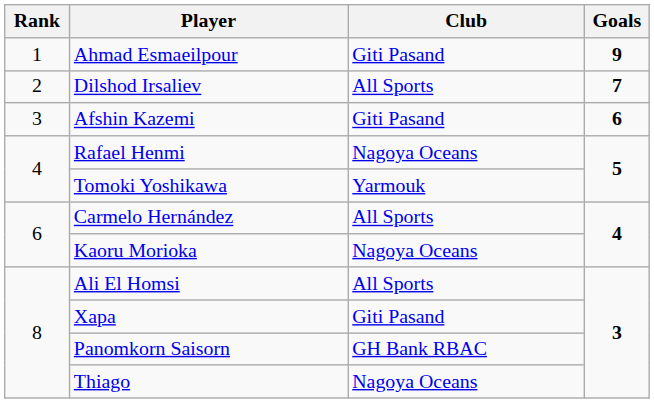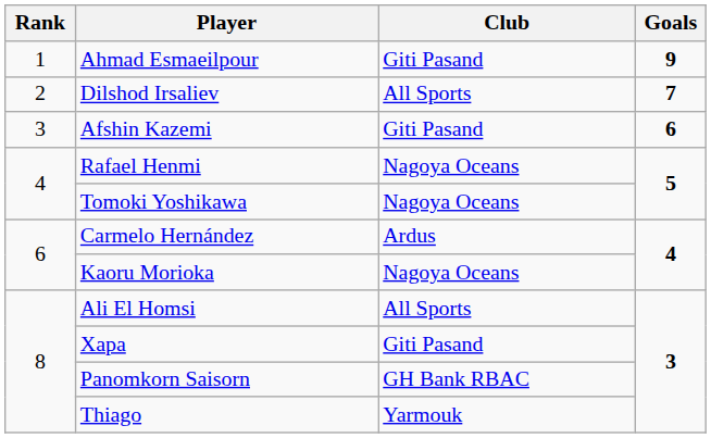Tomoki Yoshikawa | Club: Yarmouk -> Nagoya Oceans
Carmelo Hernández | Club: All Sports -> Ardus
Thiago | Club: Nagoya Oceans -> Yarmouk
